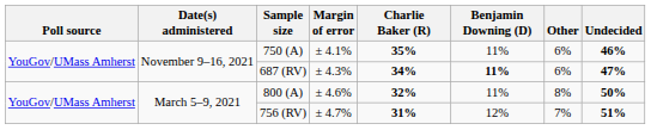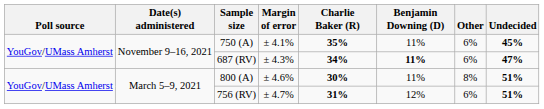750 (A) | Undecided: 46% -> 45%
800 (A) | Charlie Baker (R): 32% -> 30%
800 (A) | Undecided: 50% -> 51%
756 (RV) | Other: 7% -> 6%
